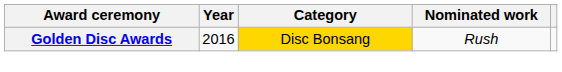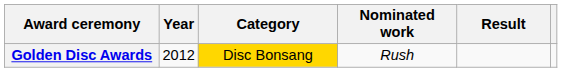+ column: Result
Golden Disc Awards | Year: 2016 -> 2012
